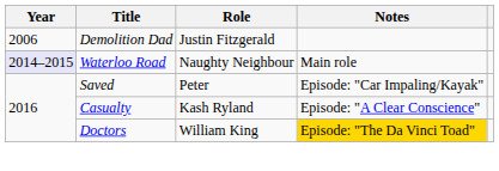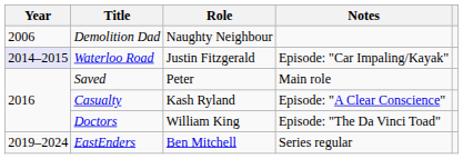Demolition Dad | Role: Justin Fitzgerald -> Naughty Neighbour
Waterloo Road | Role: Naughty Neighbour -> Justin Fitzgerald
Waterloo Road | Notes: Main role -> Episode: "Car Impaling/Kayak"
Saved | Notes: Episode: "Car Impaling/Kayak" -> Main role
Doctors | Notes: gold background -> no background
+ row: 2019–2024 | EastEnders | Ben Mitchell | Series regular
